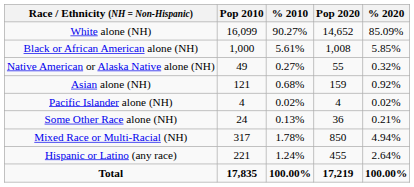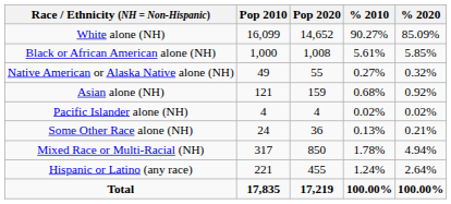columns swapped: Pop 2020 <-> % 2010
